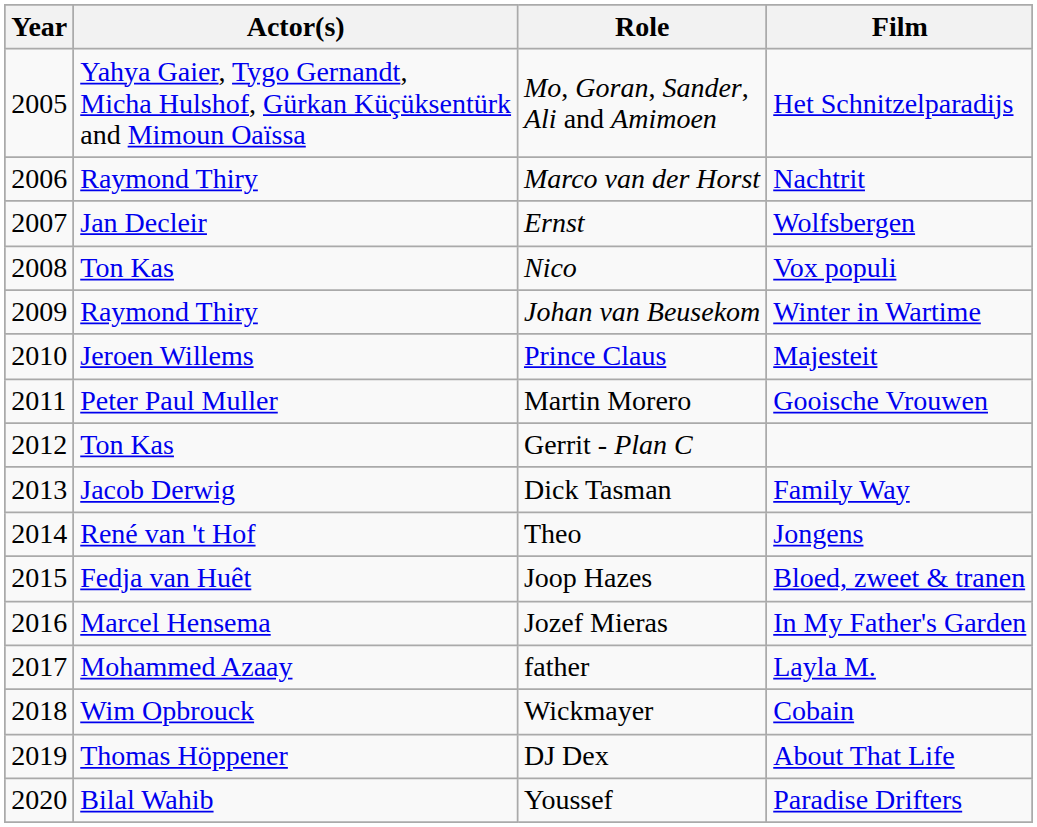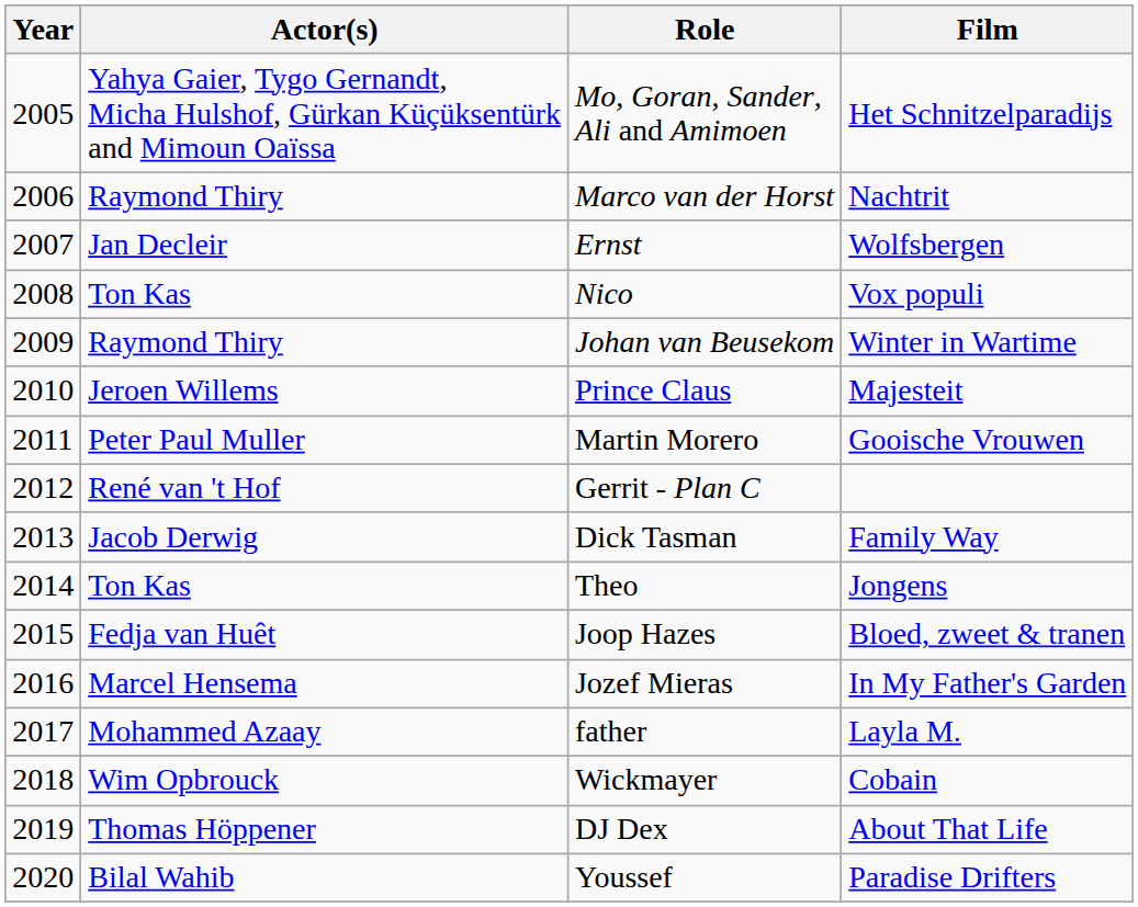Gerrit - Plan C | Actor(s): Ton Kas -> René van 't Hof
Theo | Actor(s): René van 't Hof -> Ton Kas
